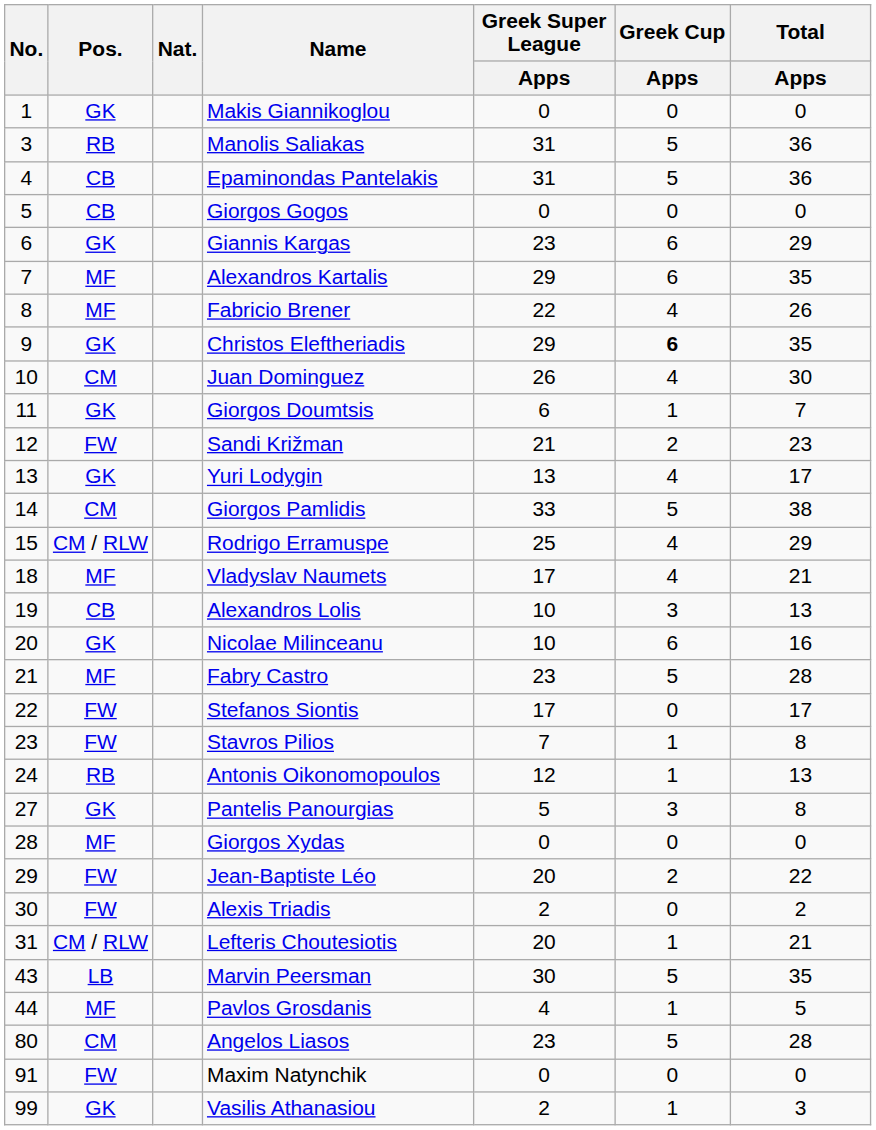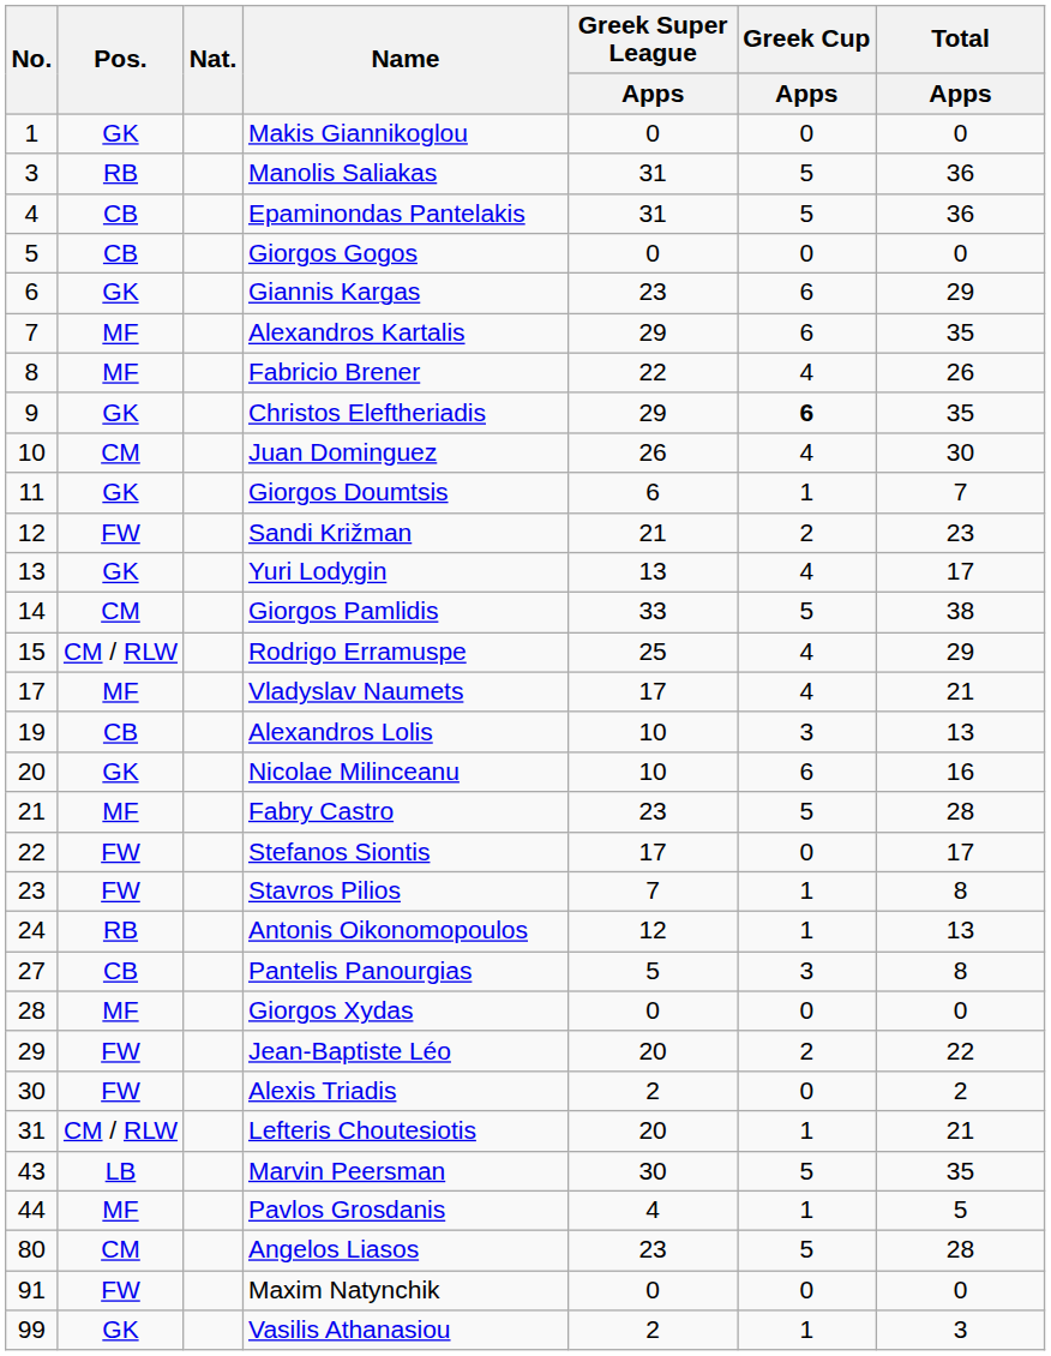Vladyslav Naumets | No.: 18 -> 17
Pantelis Panourgias | Pos.: GK -> CB
